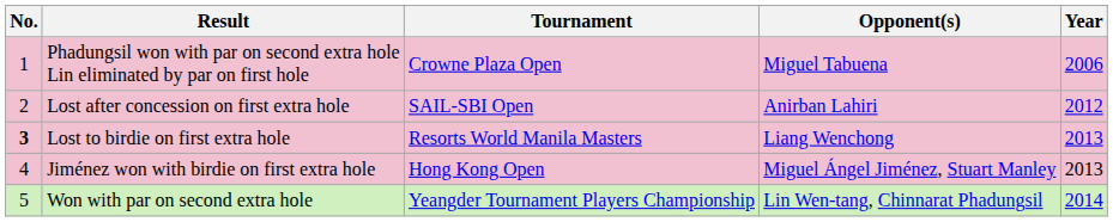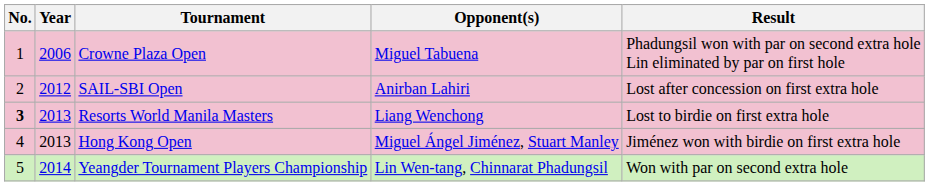columns swapped: Year <-> Result
